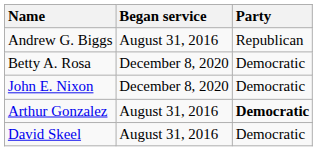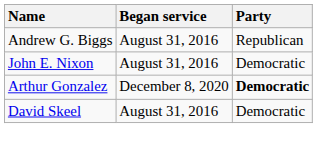- row: Betty A. Rosa | December 8, 2020 | Democratic
John E. Nixon | Began service: December 8, 2020 -> August 31, 2016
Arthur Gonzalez | Began service: August 31, 2016 -> December 8, 2020
